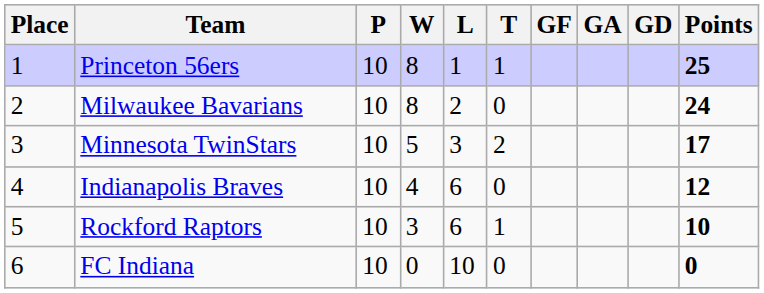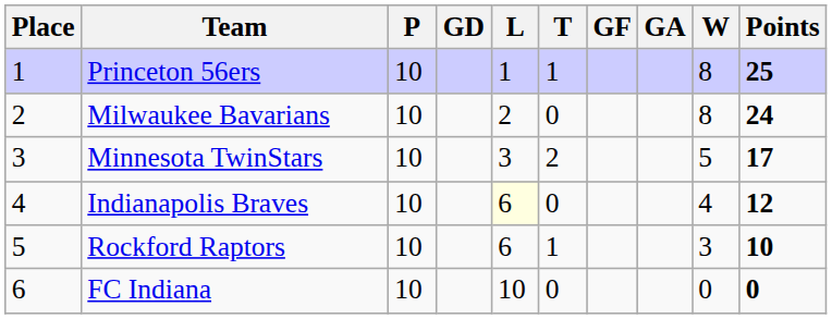columns swapped: W <-> GD
Indianapolis Braves | L: no background -> lightyellow background
